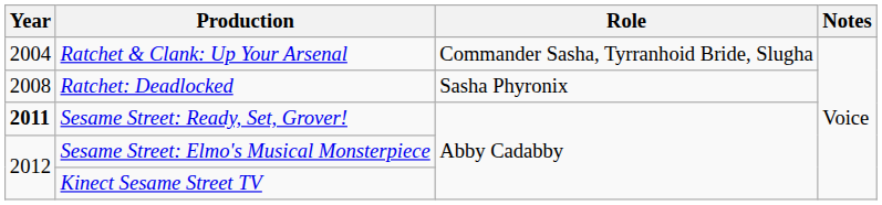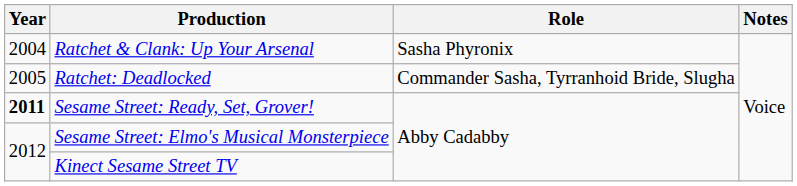Ratchet & Clank: Up Your Arsenal | Role: Commander Sasha, Tyrranhoid Bride, Slugha -> Sasha Phyronix
Ratchet: Deadlocked | Year: 2008 -> 2005
Ratchet: Deadlocked | Role: Sasha Phyronix -> Commander Sasha, Tyrranhoid Bride, Slugha
